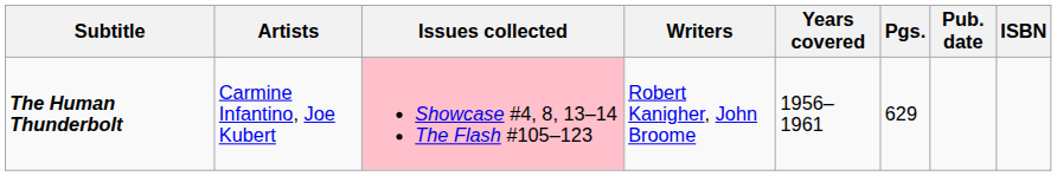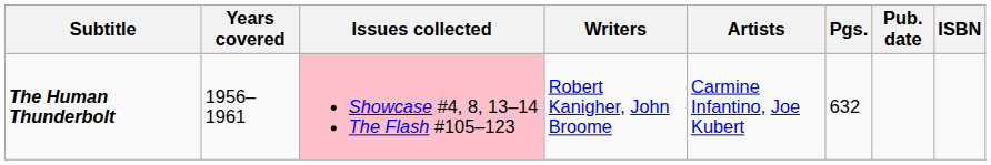columns swapped: Years covered <-> Artists
The Human Thunderbolt | Pgs.: 629 -> 632
